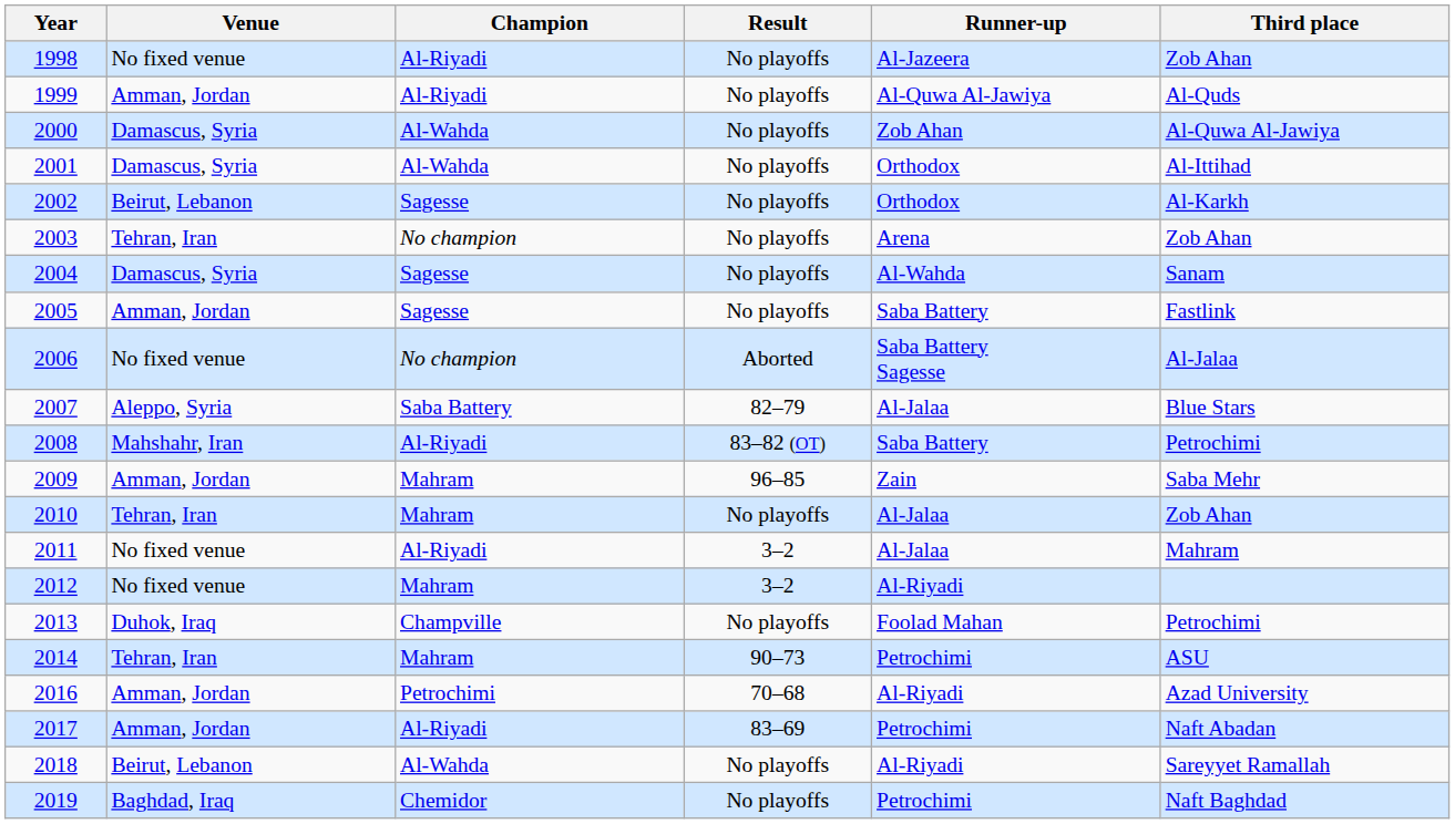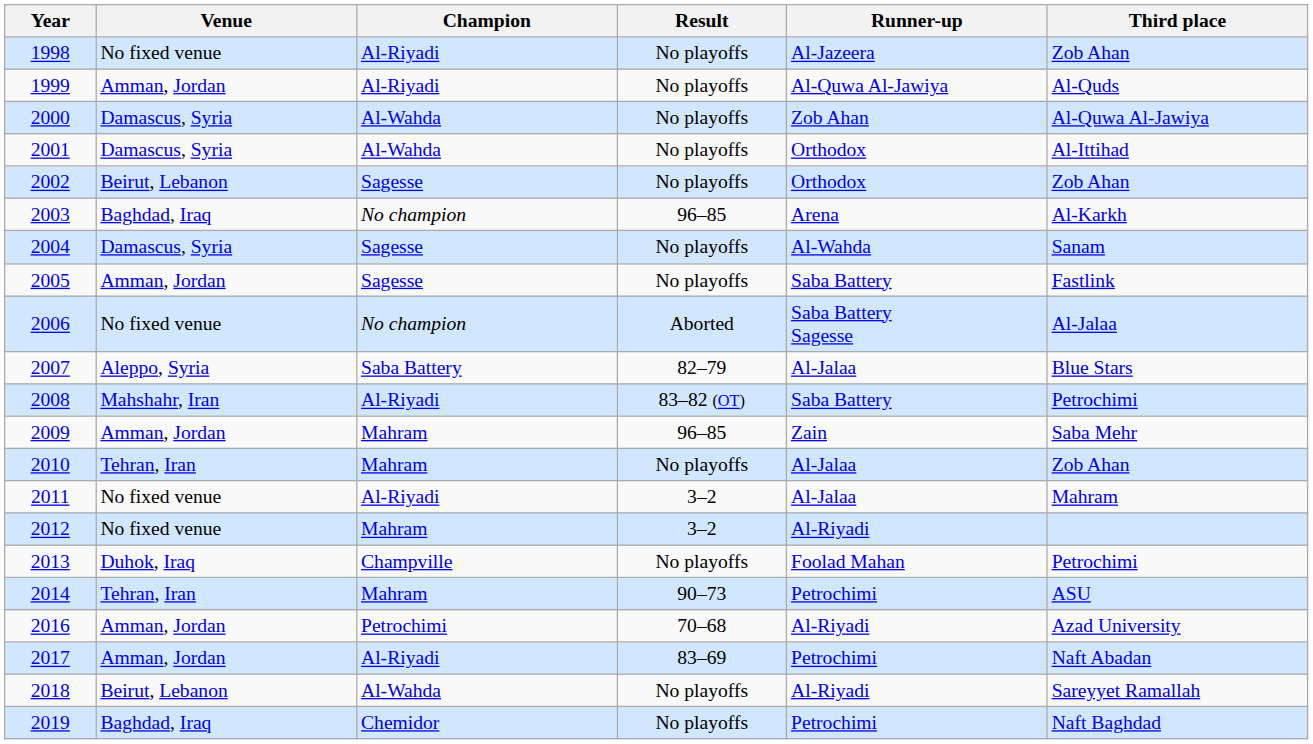2002 | Third place: Al-Karkh -> Zob Ahan
2003 | Venue: Tehran, Iran -> Baghdad, Iraq
2003 | Result: No playoffs -> 96–85
2003 | Third place: Zob Ahan -> Al-Karkh
